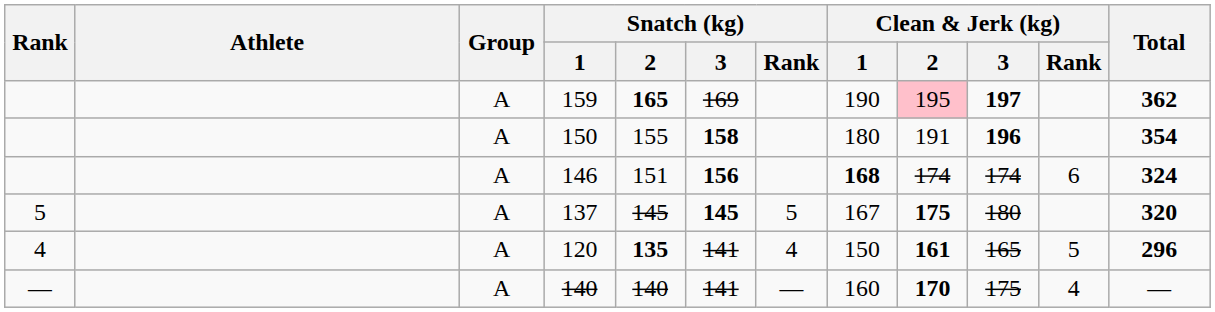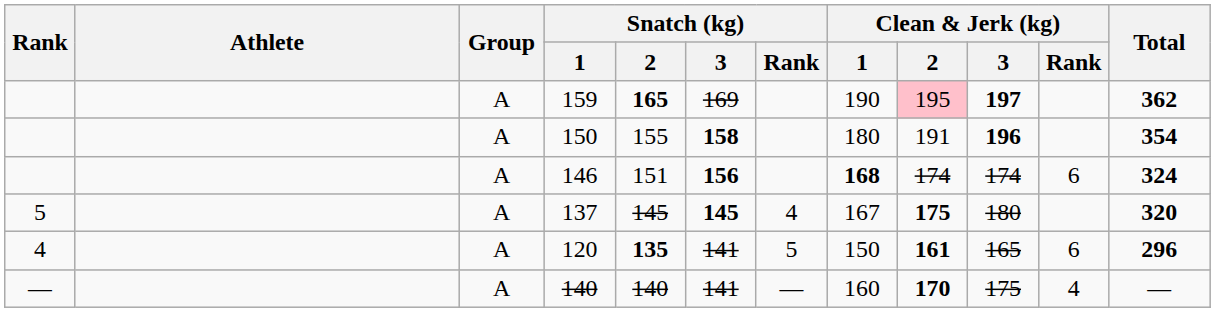137 | Snatch (kg) / Rank: 5 -> 4
120 | Snatch (kg) / Rank: 4 -> 5
120 | Clean & Jerk (kg) / Rank: 5 -> 6
